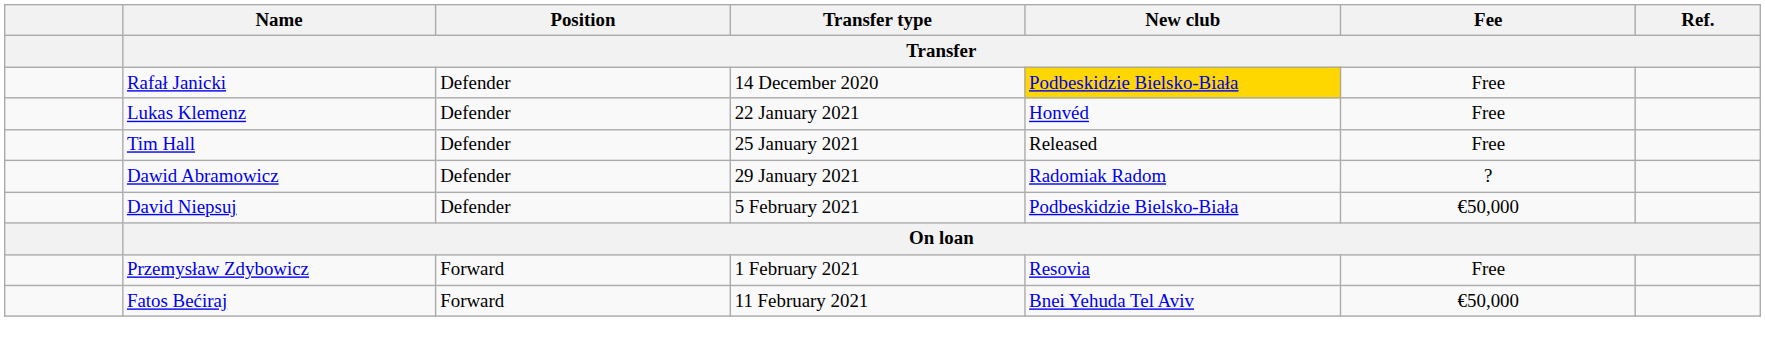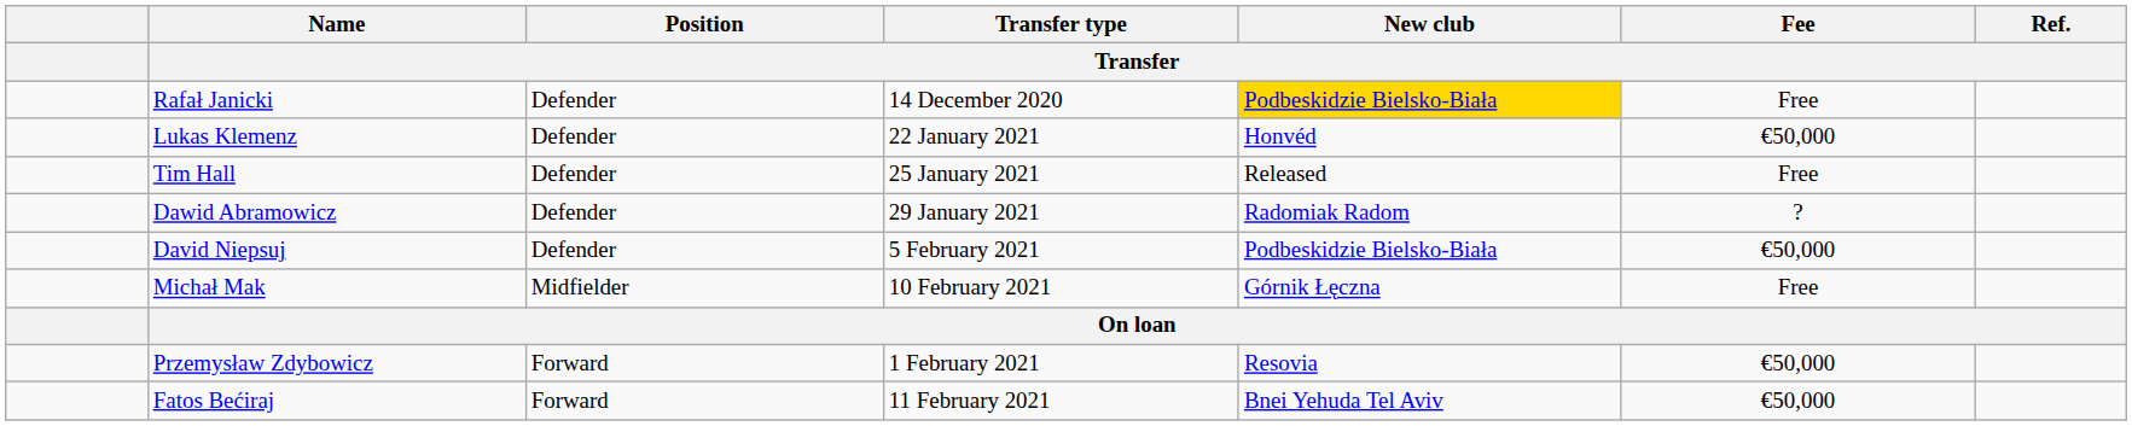Lukas Klemenz | Fee / Transfer: Free -> €50,000
+ row: Michał Mak | Midfielder | 10 February 2021 | Górnik Łęczna | Free
Przemysław Zdybowicz | Fee / Transfer: Free -> €50,000
